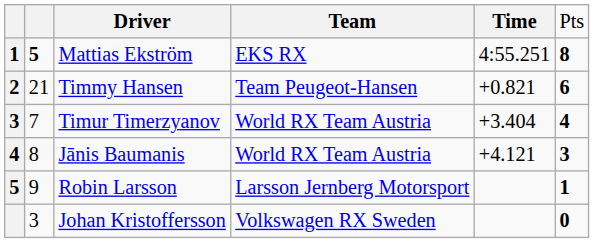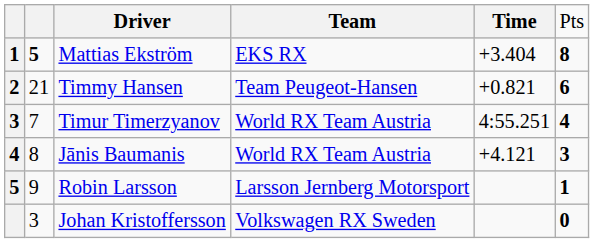Mattias Ekström | column 5: 4:55.251 -> +3.404
Timur Timerzyanov | column 5: +3.404 -> 4:55.251
